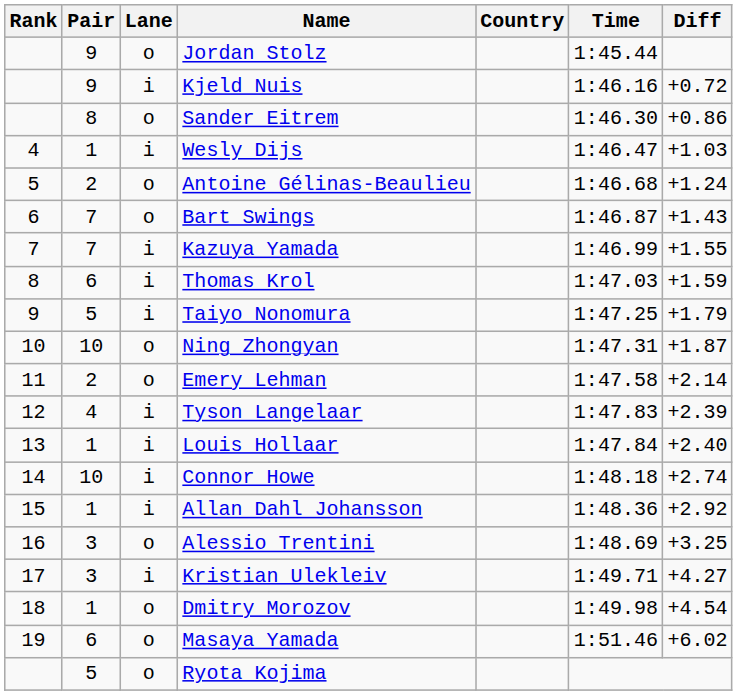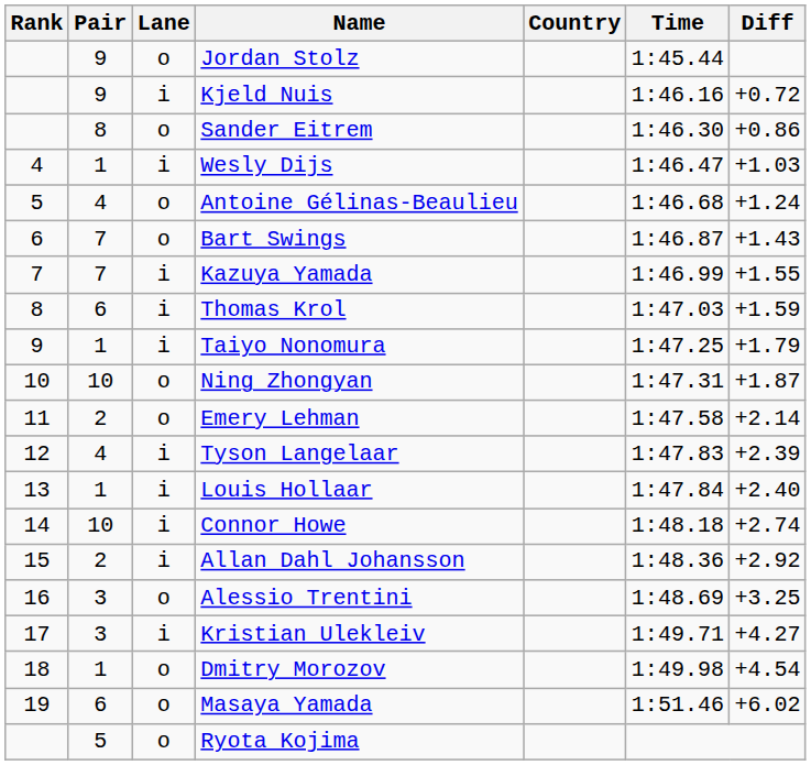Antoine Gélinas-Beaulieu | Pair: 2 -> 4
Taiyo Nonomura | Pair: 5 -> 1
Allan Dahl Johansson | Pair: 1 -> 2
